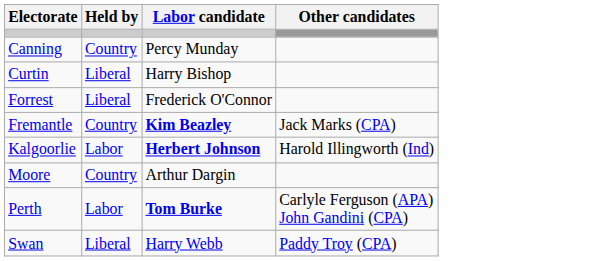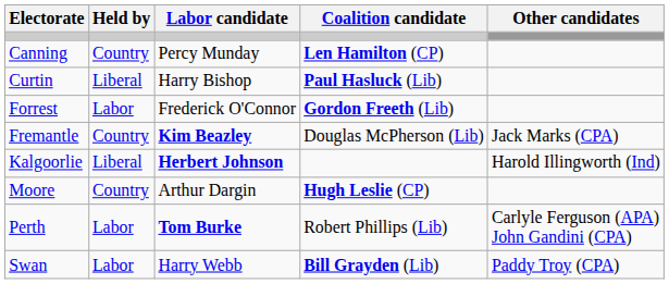+ column: Coalition candidate | Len Hamilton (CP) | Paul Hasluck (Lib) | Gordon Freeth (Lib) | Douglas McPherson (Lib) | Hugh Leslie (CP) | Robert Phillips (Lib) | Bill Grayden (Lib)
Forrest | Held by: Liberal -> Labor
Kalgoorlie | Held by: Labor -> Liberal
Swan | Held by: Liberal -> Labor
